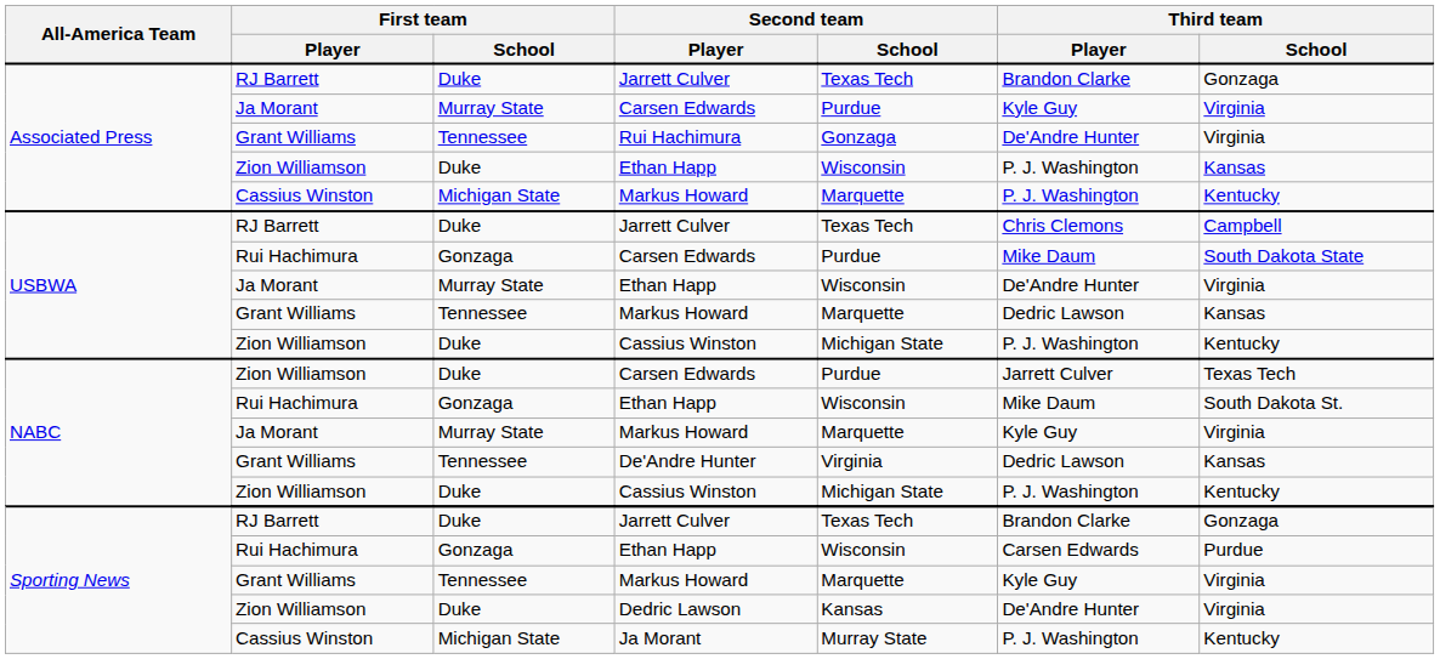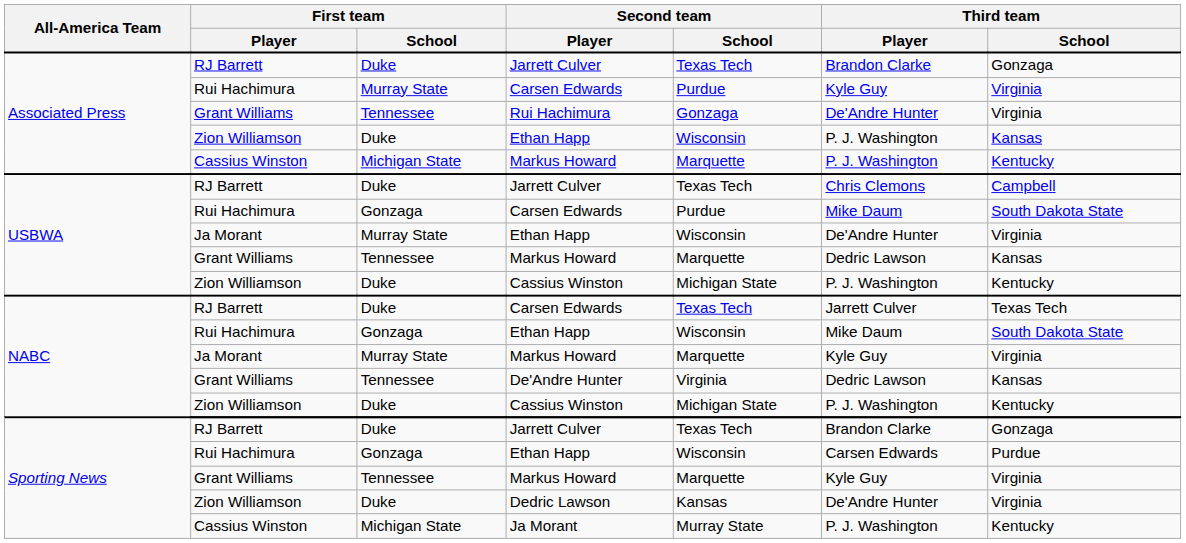Associated Press / Carsen Edwards | First team / Player: Ja Morant -> Rui Hachimura
NABC / Carsen Edwards | First team / Player: Zion Williamson -> RJ Barrett
NABC / Carsen Edwards | Second team / School: Purdue -> Texas Tech
NABC / Ethan Happ | Third team / School: South Dakota St. -> South Dakota State
